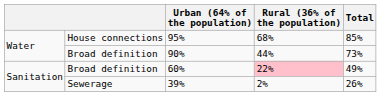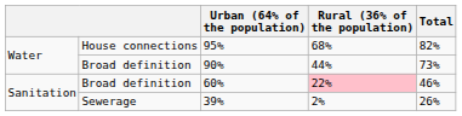95% | Total: 85% -> 82%
60% | Total: 49% -> 46%
